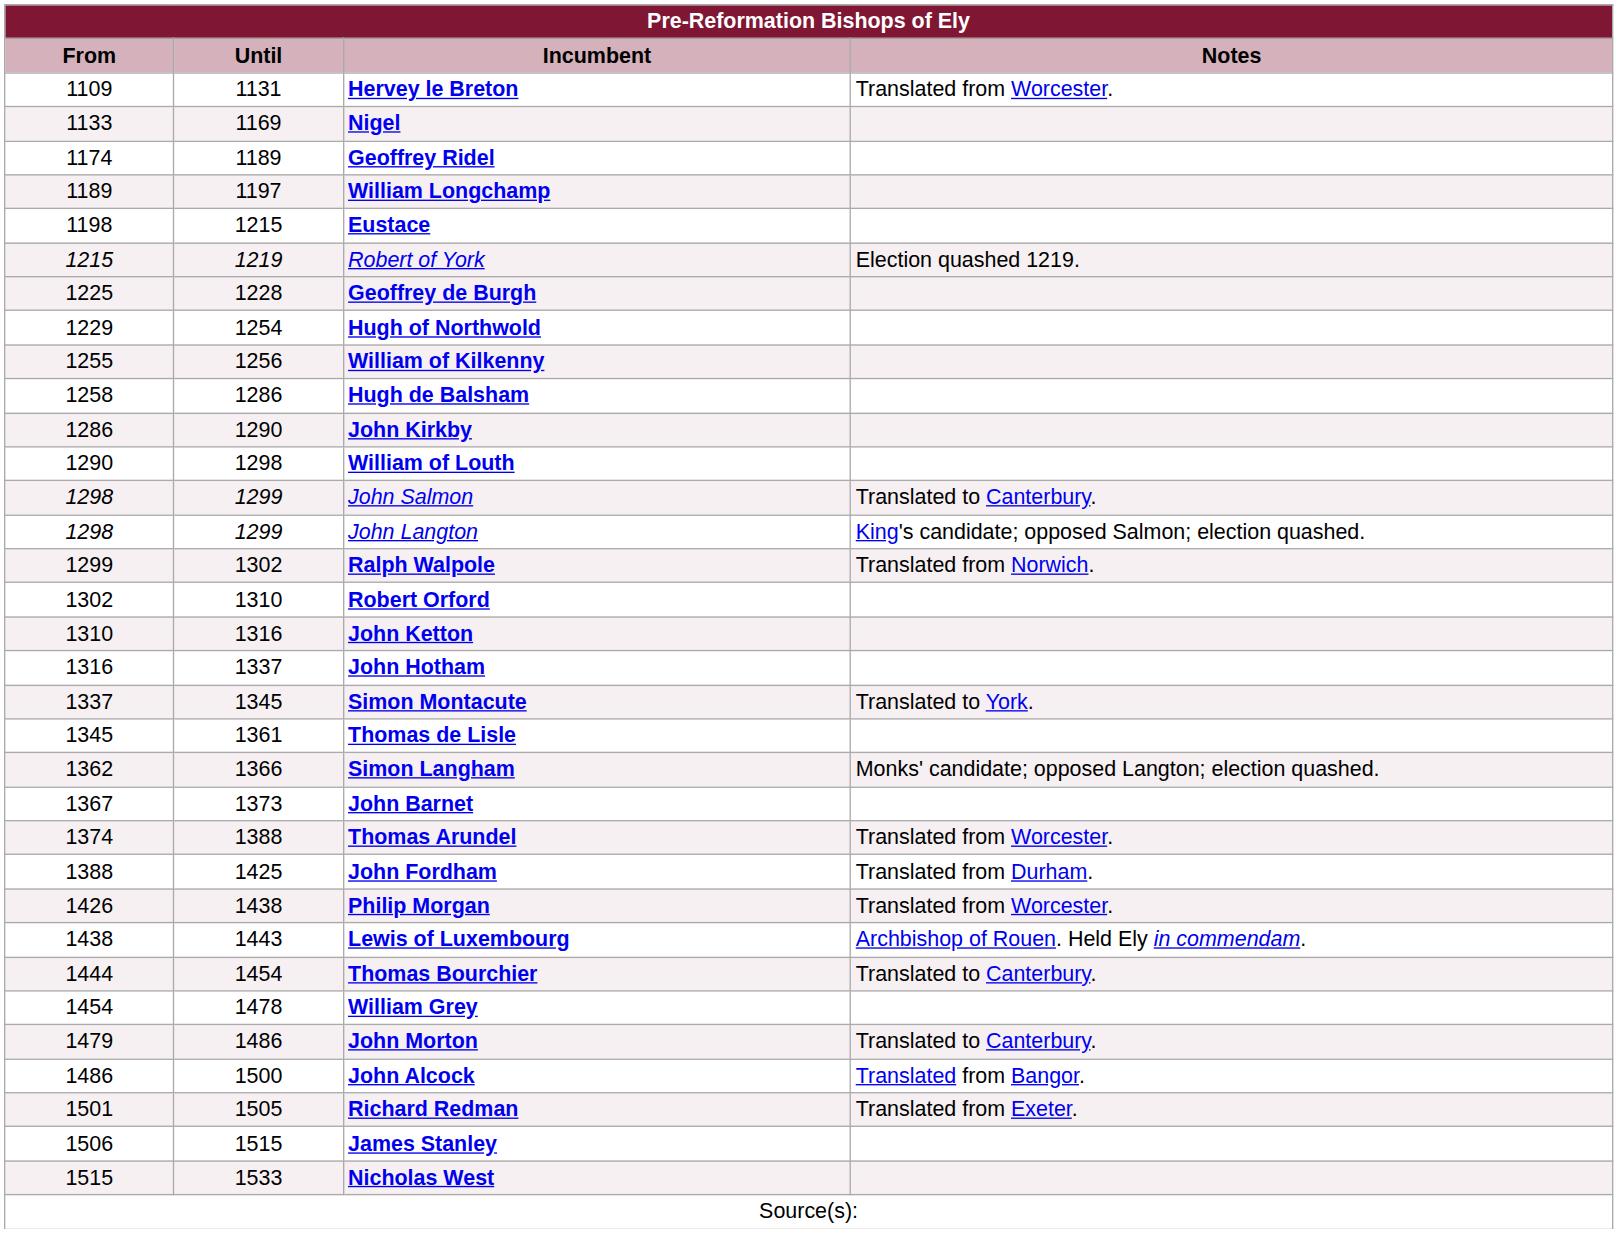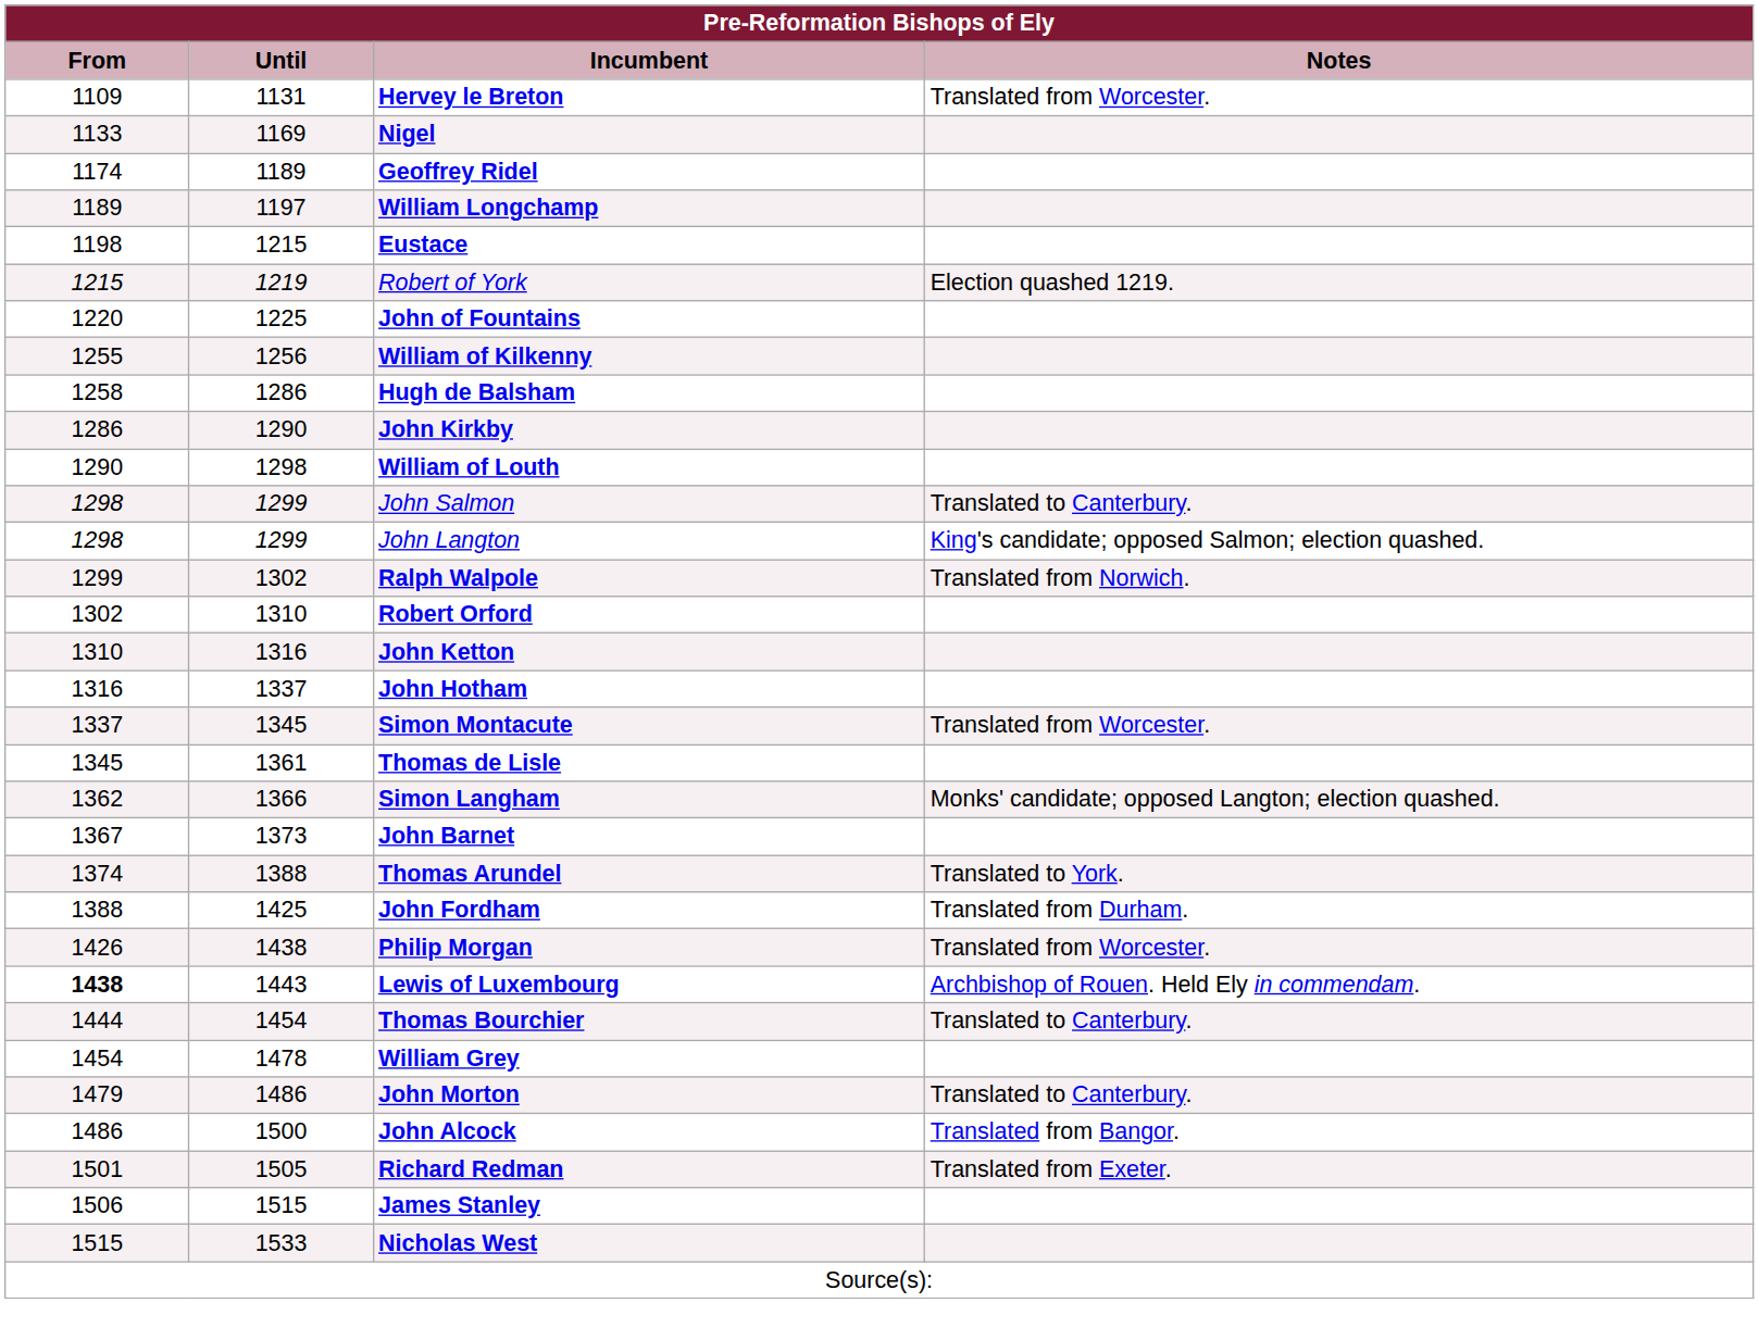+ row: 1220 | 1225 | John of Fountains
- row: 1225 | 1228 | Geoffrey de Burgh
- row: 1229 | 1254 | Hugh of Northwold
Simon Montacute | Notes: Translated to York. -> Translated from Worcester.
Thomas Arundel | Notes: Translated from Worcester. -> Translated to York.
Lewis of Luxembourg | From: normal -> bold
